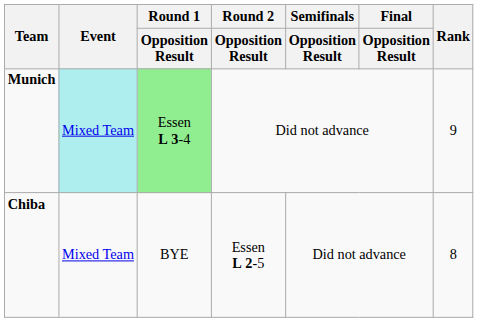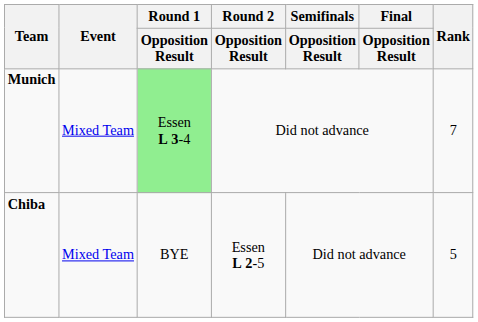Munich | Event: paleturquoise background -> no background
Munich | Rank: 9 -> 7
Chiba | Rank: 8 -> 5
